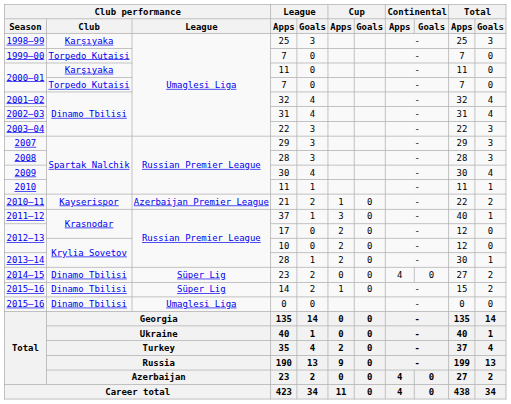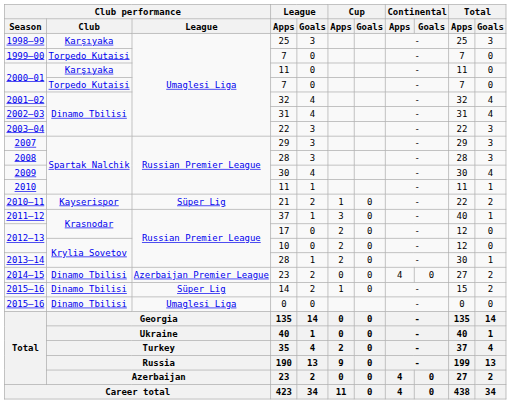2010–11 | Club performance / League: Azerbaijan Premier League -> Süper Lig
2014–15 | Club performance / League: Süper Lig -> Azerbaijan Premier League
